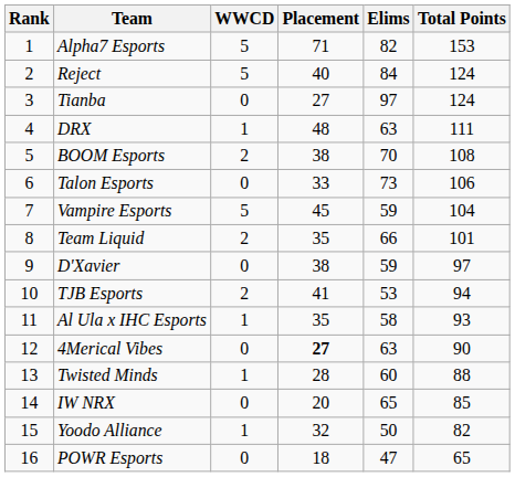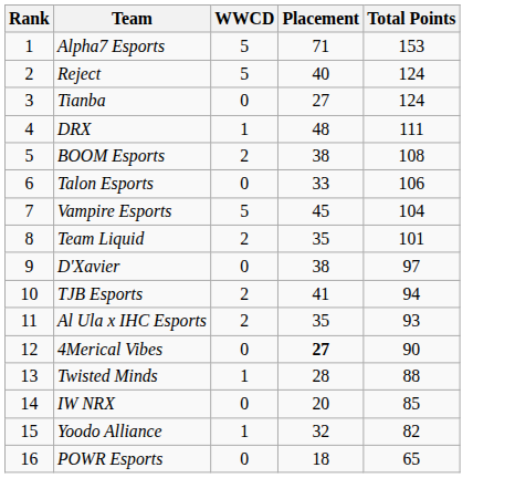- column: Elims | 82 | 84 | 97 | 63 | 70 | 73 | 59 | 66 | 59 | 53 | 58 | 63 | 60 | 65 | 50 | 47
Al Ula x IHC Esports | WWCD: 1 -> 2
